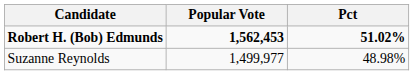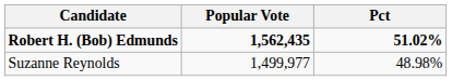Robert H. (Bob) Edmunds | Popular Vote: 1,562,453 -> 1,562,435
